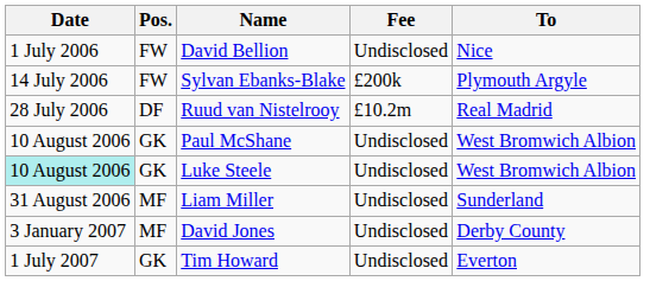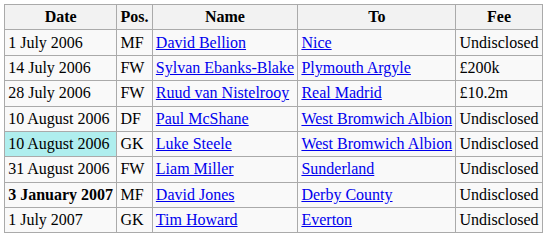columns swapped: To <-> Fee
David Bellion | Pos.: FW -> MF
Ruud van Nistelrooy | Pos.: DF -> FW
Paul McShane | Pos.: GK -> DF
Liam Miller | Pos.: MF -> FW
David Jones | Date: normal -> bold
